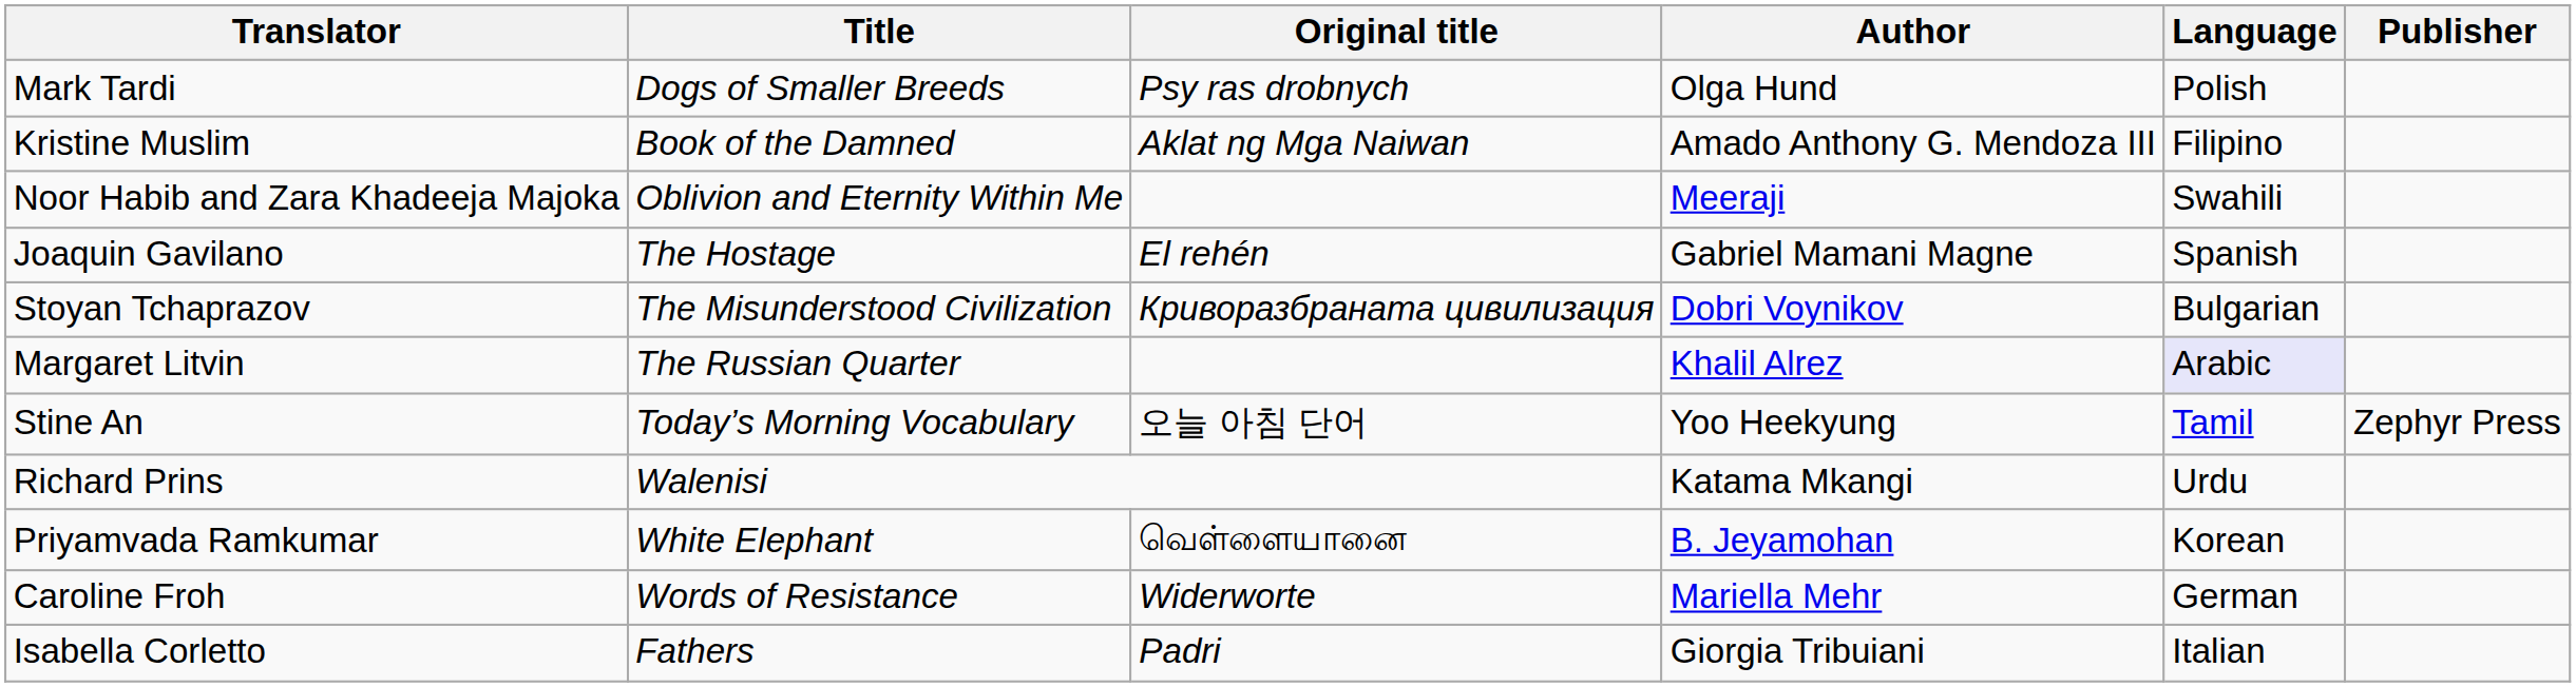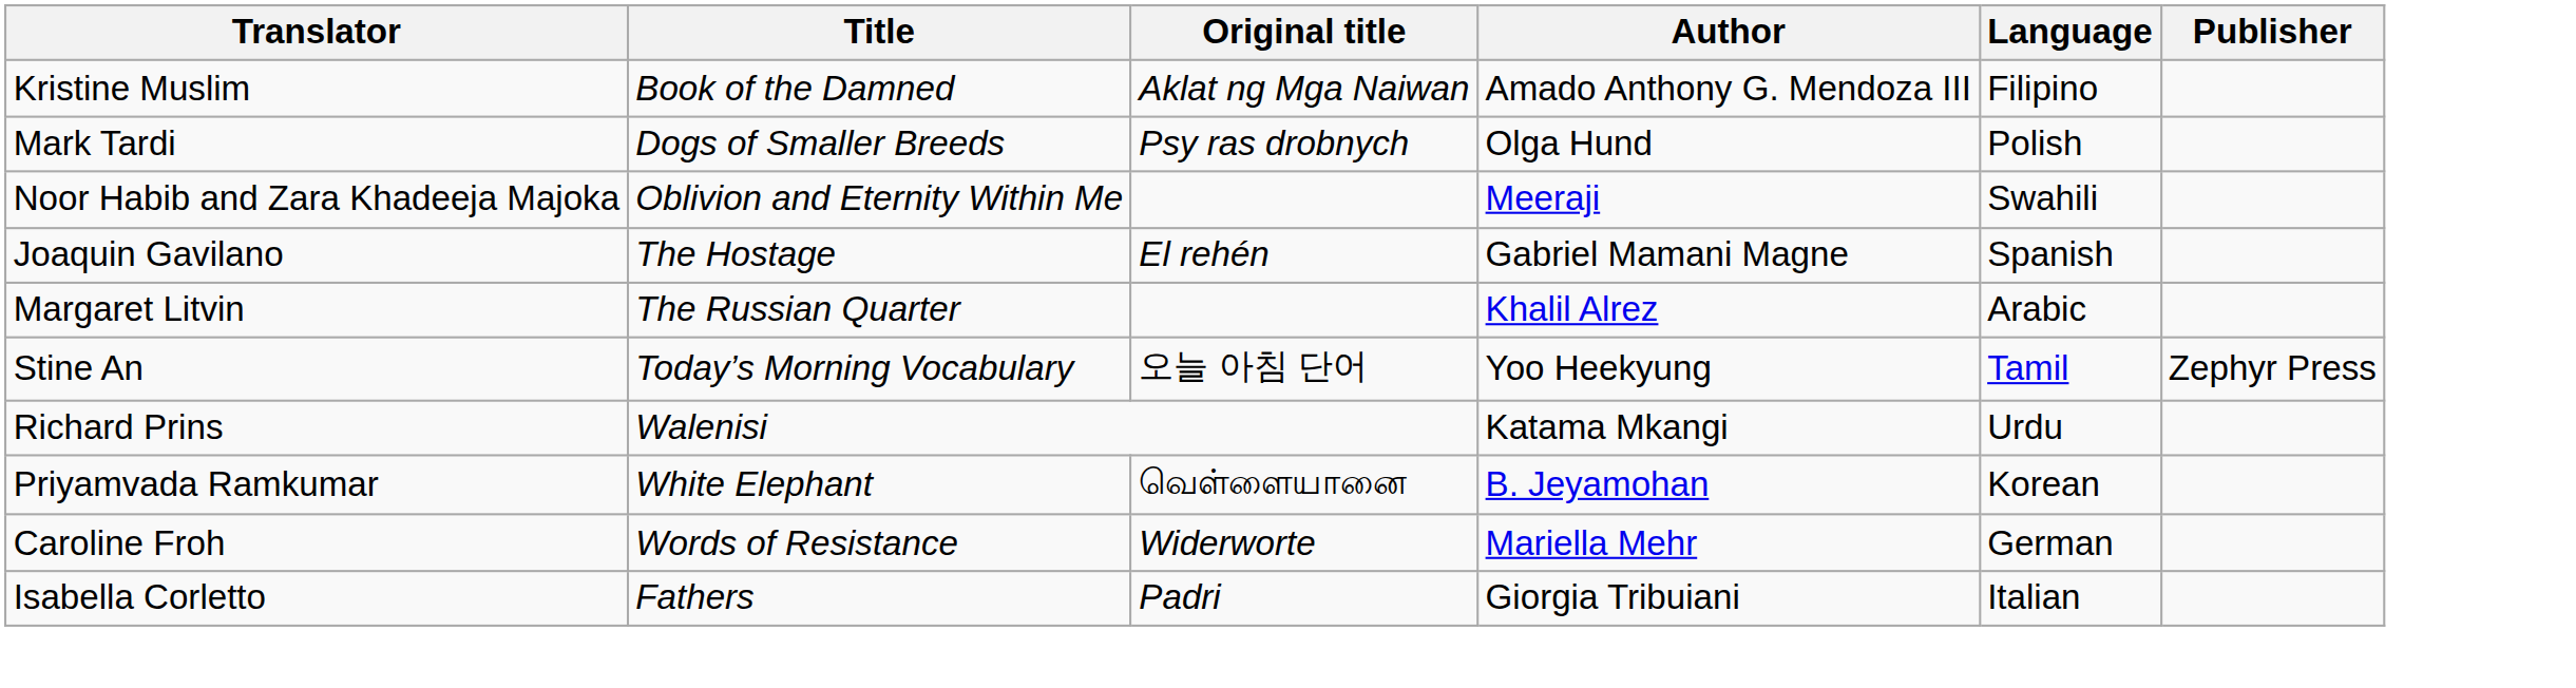rows swapped: Kristine Muslim <-> Mark Tardi
- row: Stoyan Tchaprazov | The Misunderstood Civilization | Криворазбраната цивилизация | Dobri Voynikov | Bulgarian
Margaret Litvin | Language: lavender background -> no background
